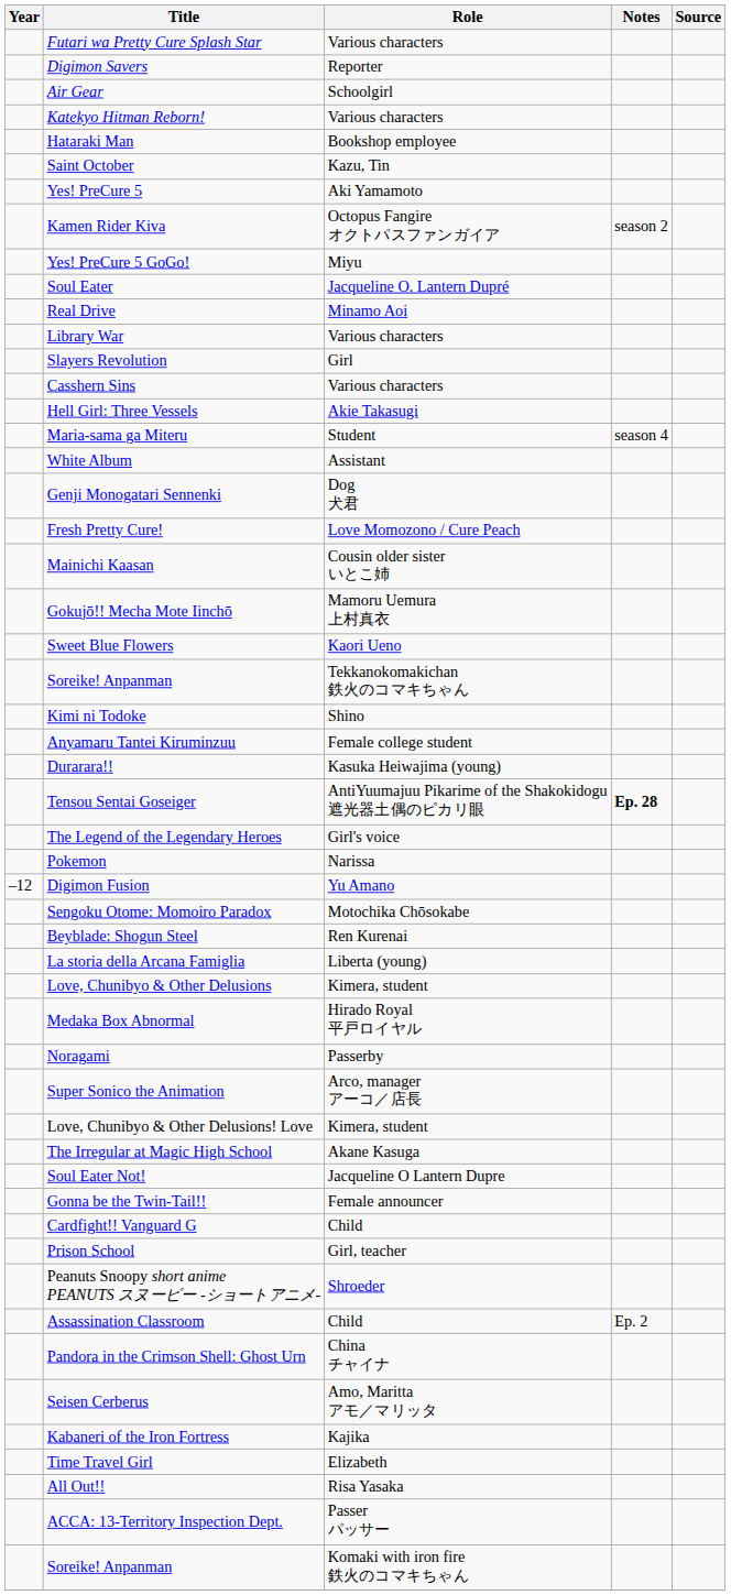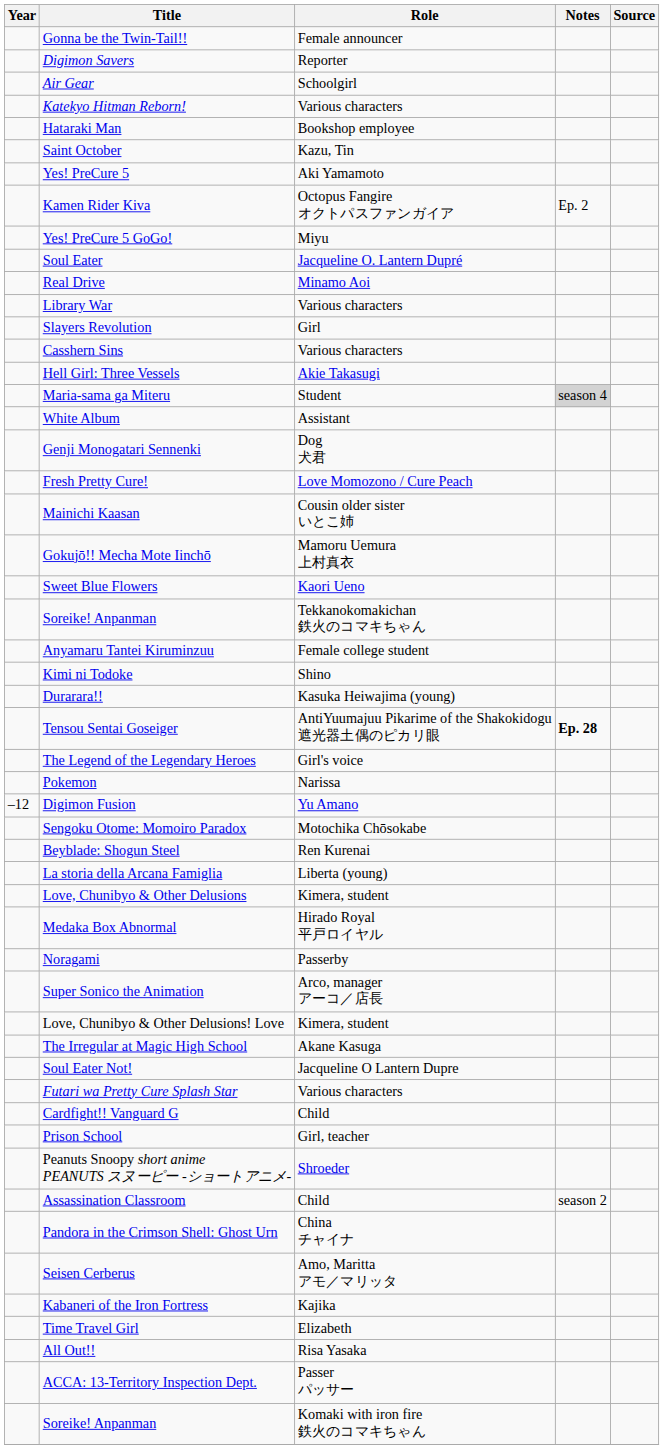rows swapped: Futari wa Pretty Cure Splash Star <-> Gonna be the Twin-Tail!!
Kamen Rider Kiva | Notes: season 2 -> Ep. 2
Maria-sama ga Miteru | Notes: no background -> lightgrey background
rows swapped: Anyamaru Tantei Kiruminzuu <-> Kimi ni Todoke
Assassination Classroom | Notes: Ep. 2 -> season 2
